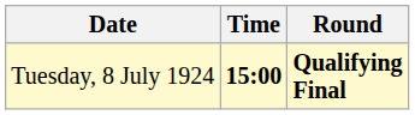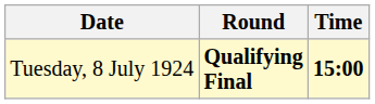columns swapped: Time <-> Round
